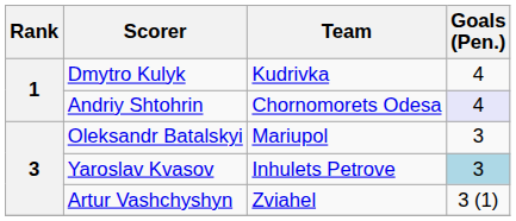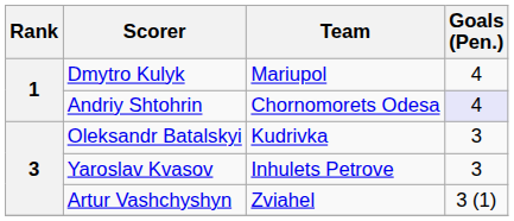Dmytro Kulyk | Team: Kudrivka -> Mariupol
Oleksandr Batalskyi | Team: Mariupol -> Kudrivka
Yaroslav Kvasov | Goals (Pen.): lightblue background -> no background
